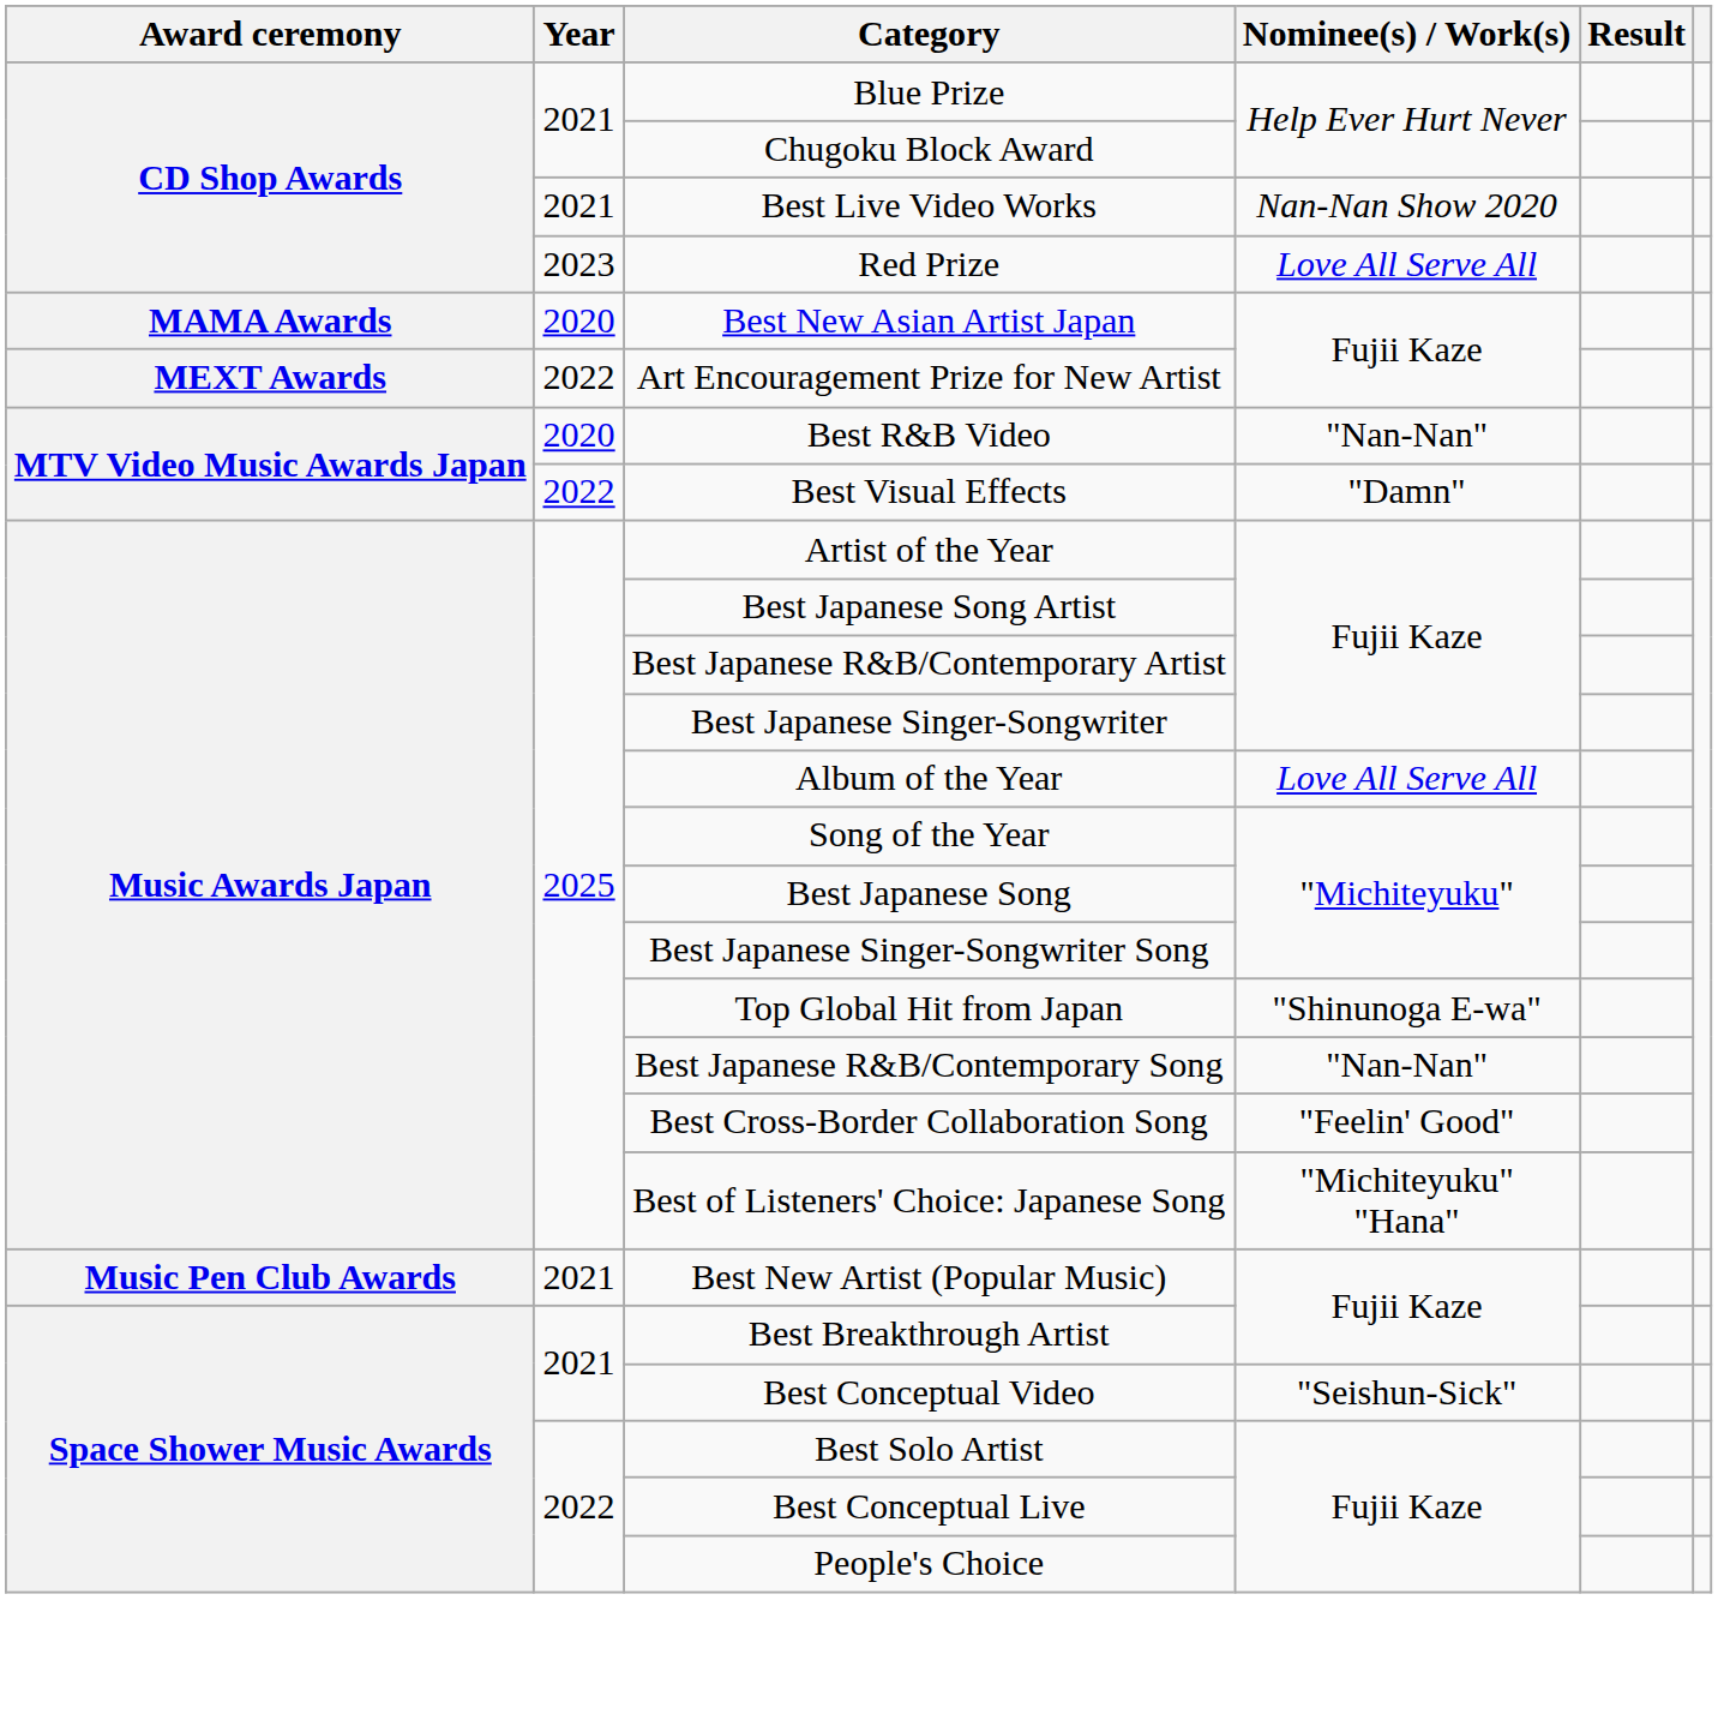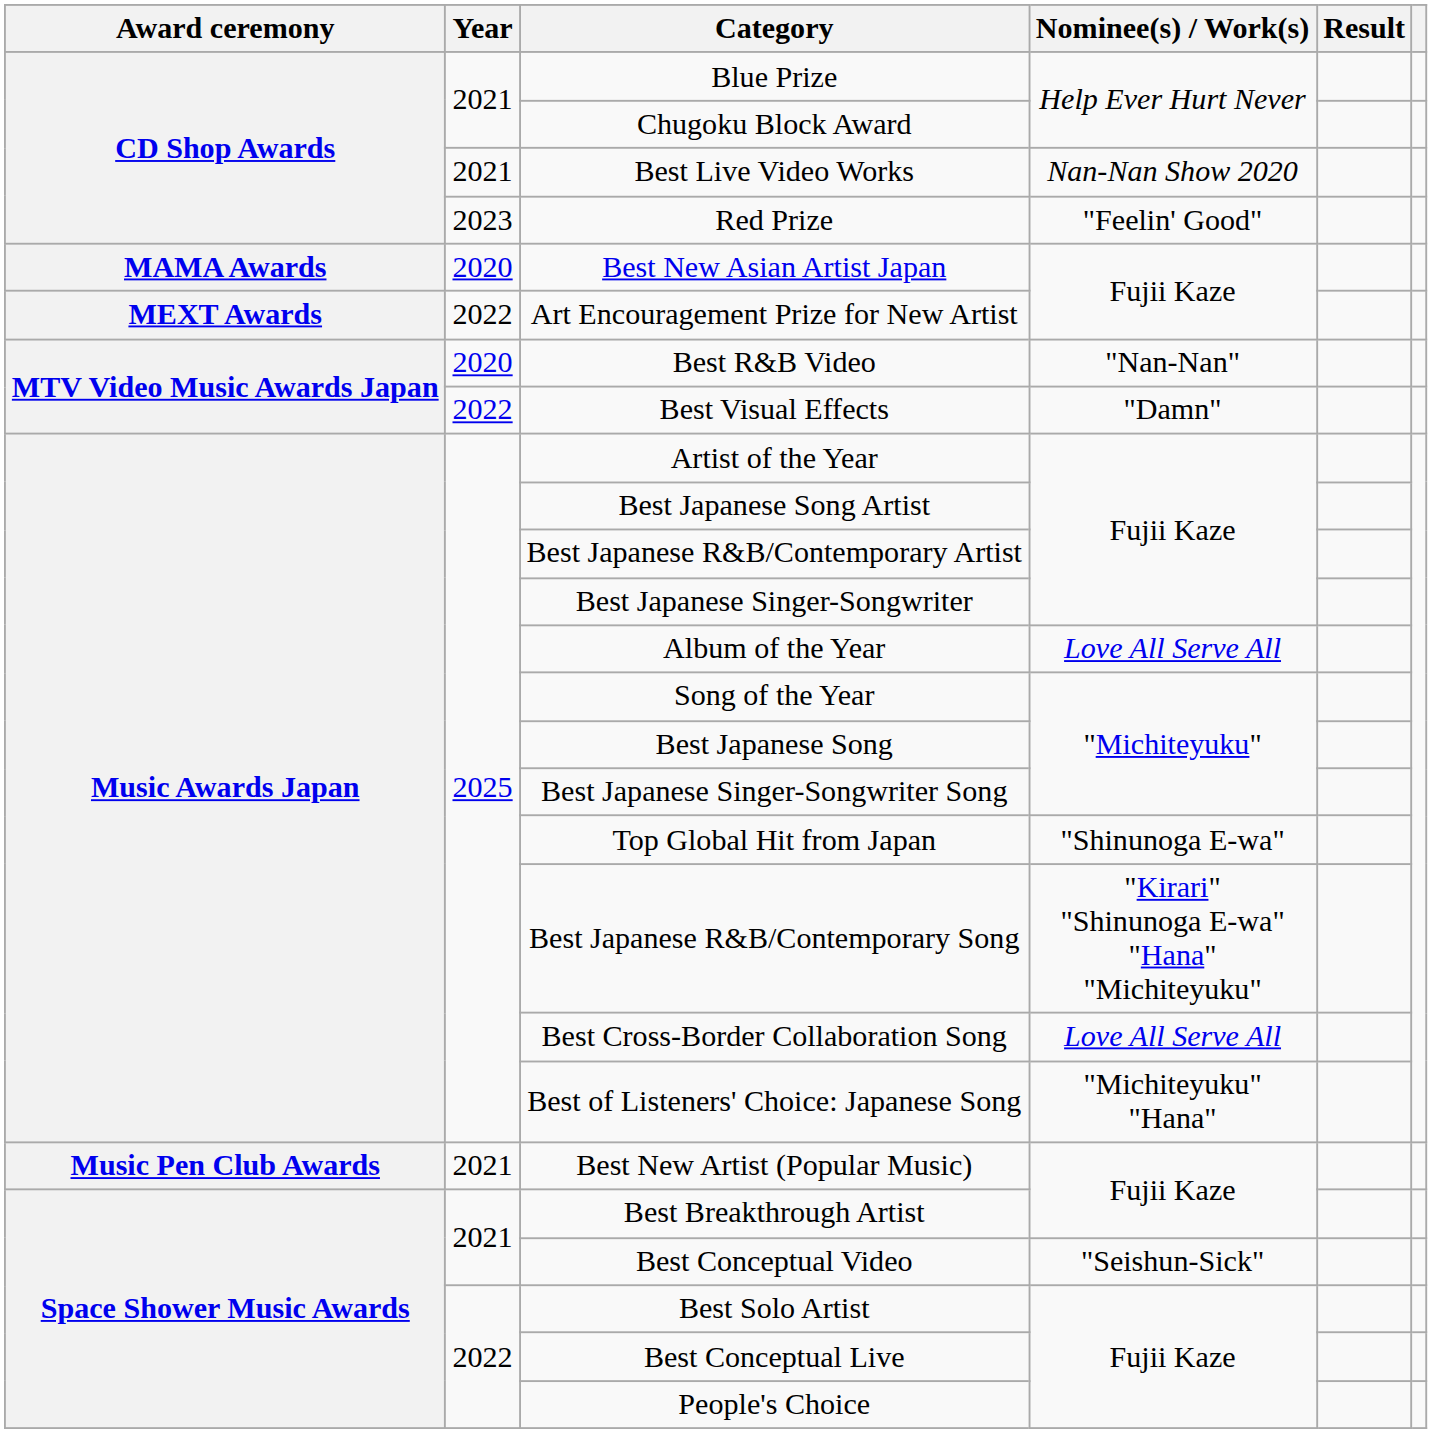Red Prize | Nominee(s) / Work(s): Love All Serve All -> "Feelin' Good"
Best Japanese R&B/Contemporary Song | Nominee(s) / Work(s): "Nan-Nan" -> "Kirari" "Shinunoga E-wa" "Hana" "Michiteyuku"
Best Cross-Border Collaboration Song | Nominee(s) / Work(s): "Feelin' Good" -> Love All Serve All
